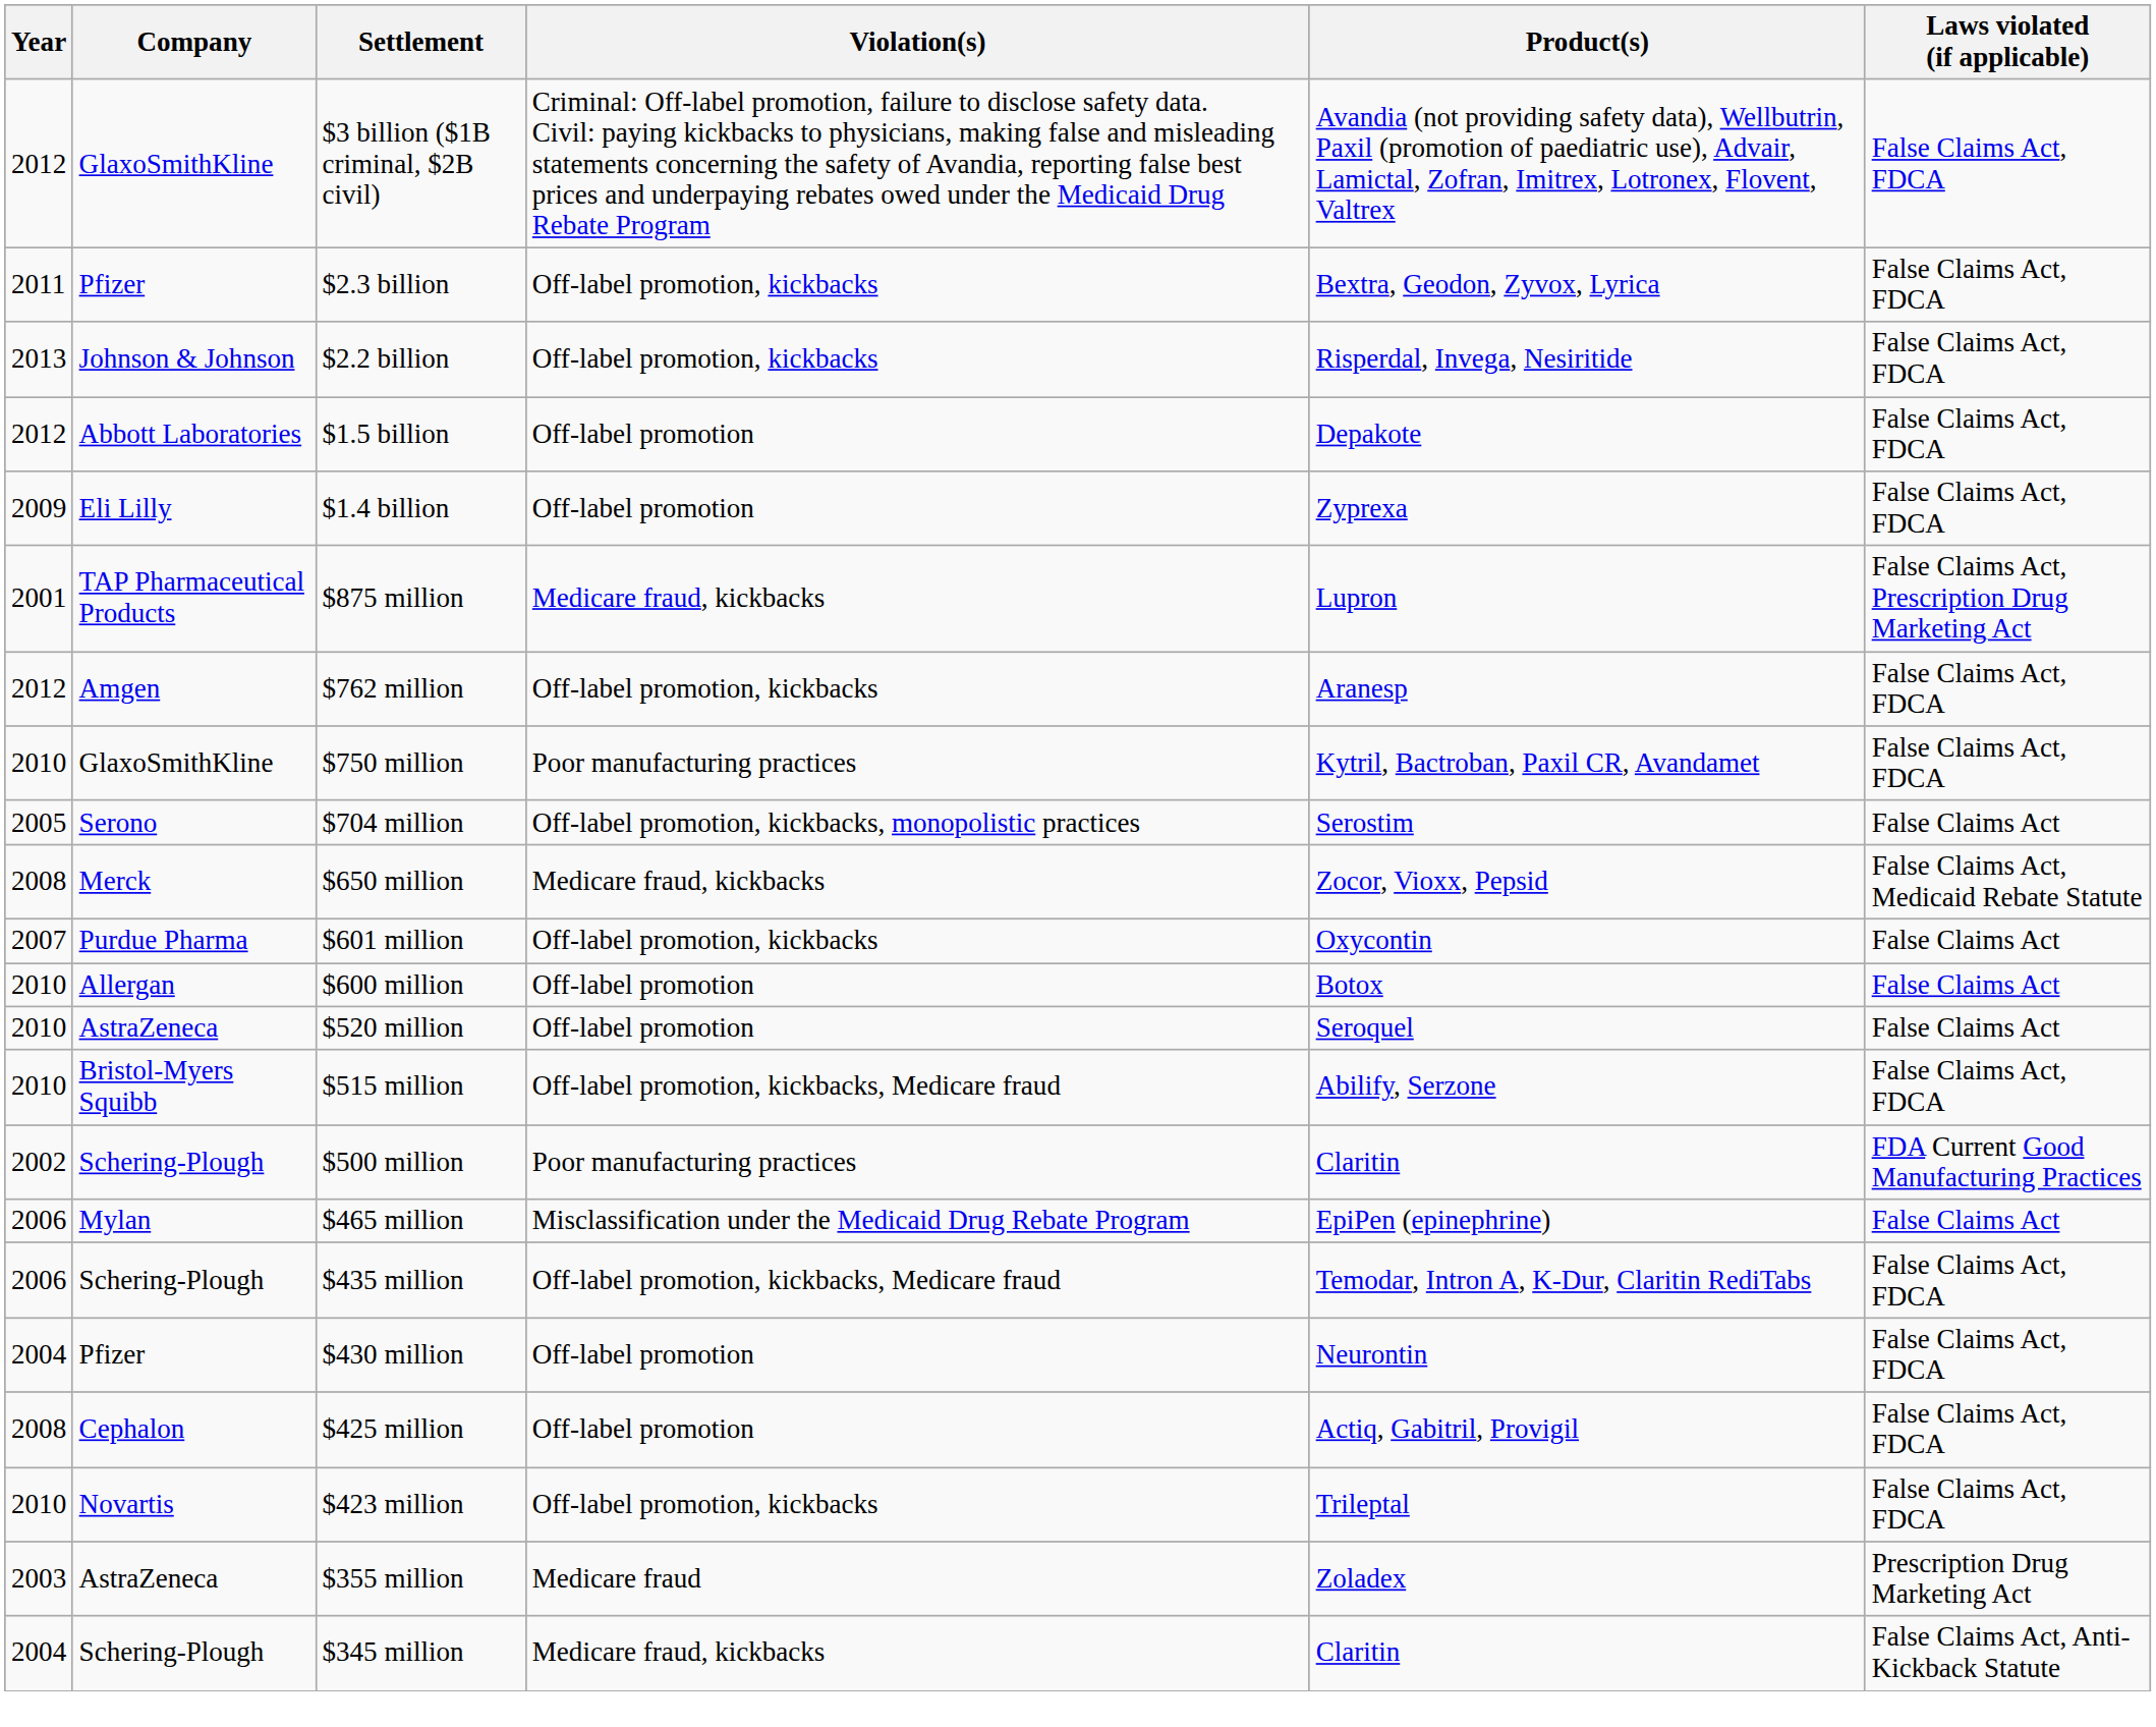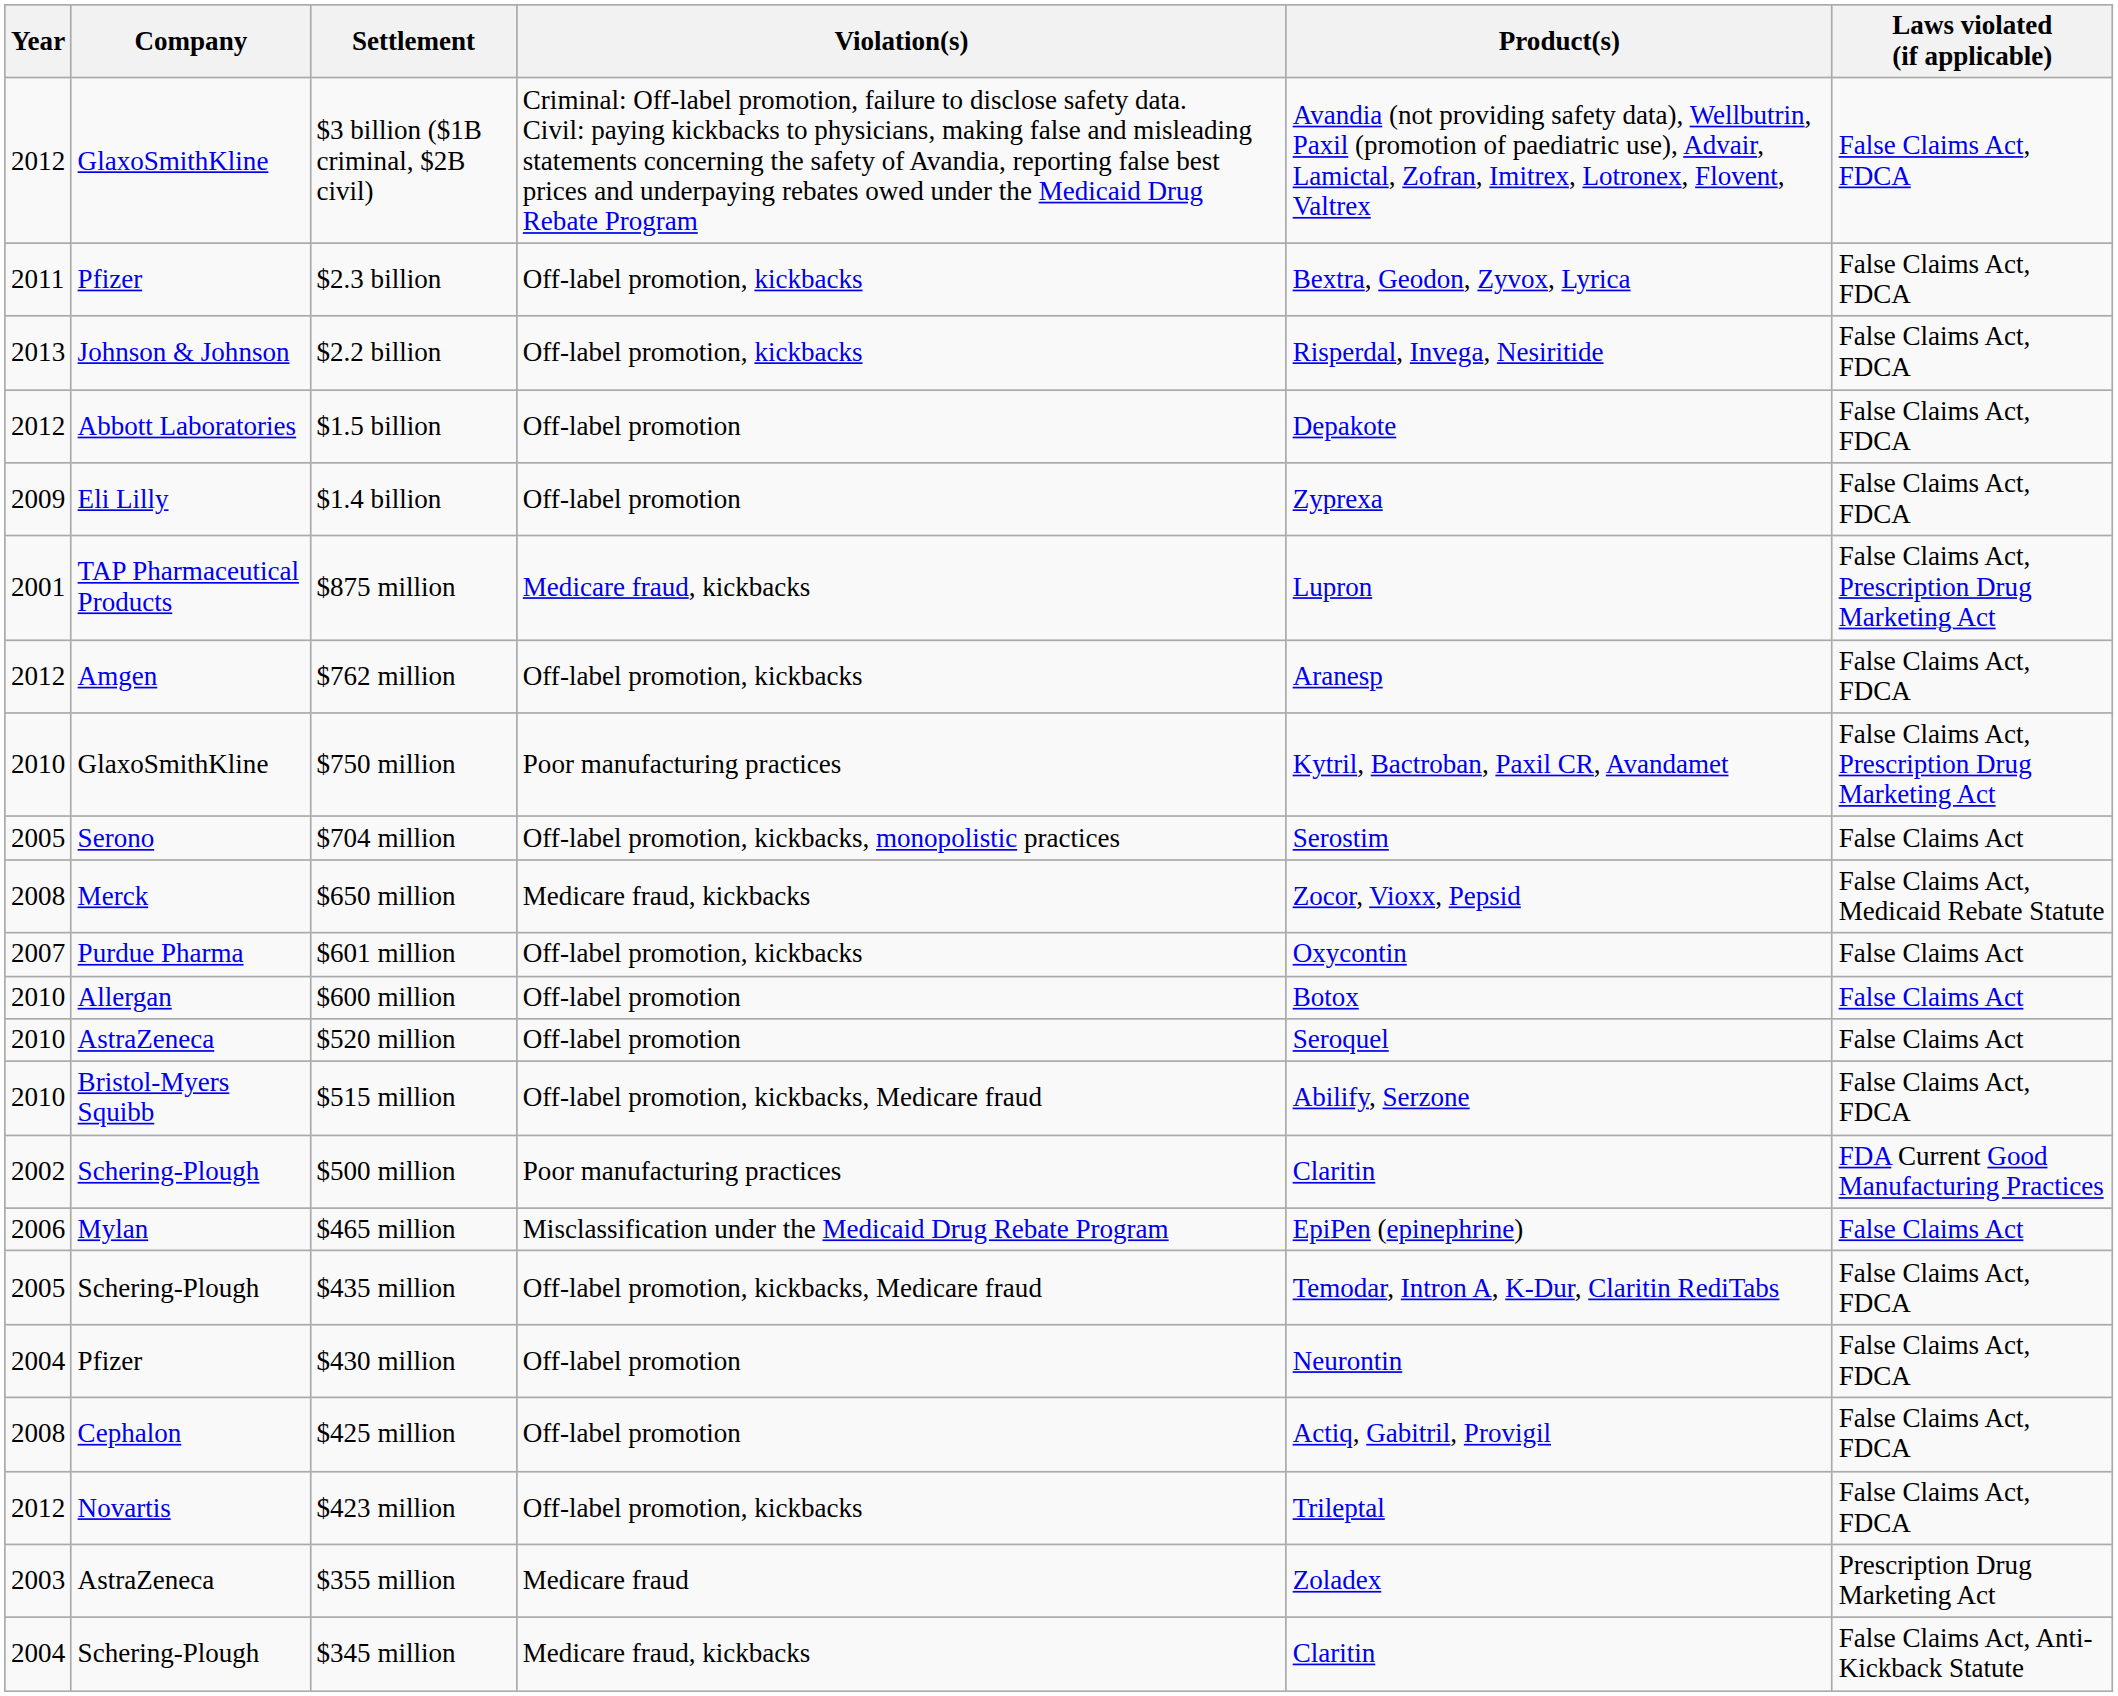$750 million | Laws violated (if applicable): False Claims Act, FDCA -> False Claims Act, Prescription Drug Marketing Act
$435 million | Year: 2006 -> 2005
$423 million | Year: 2010 -> 2012
